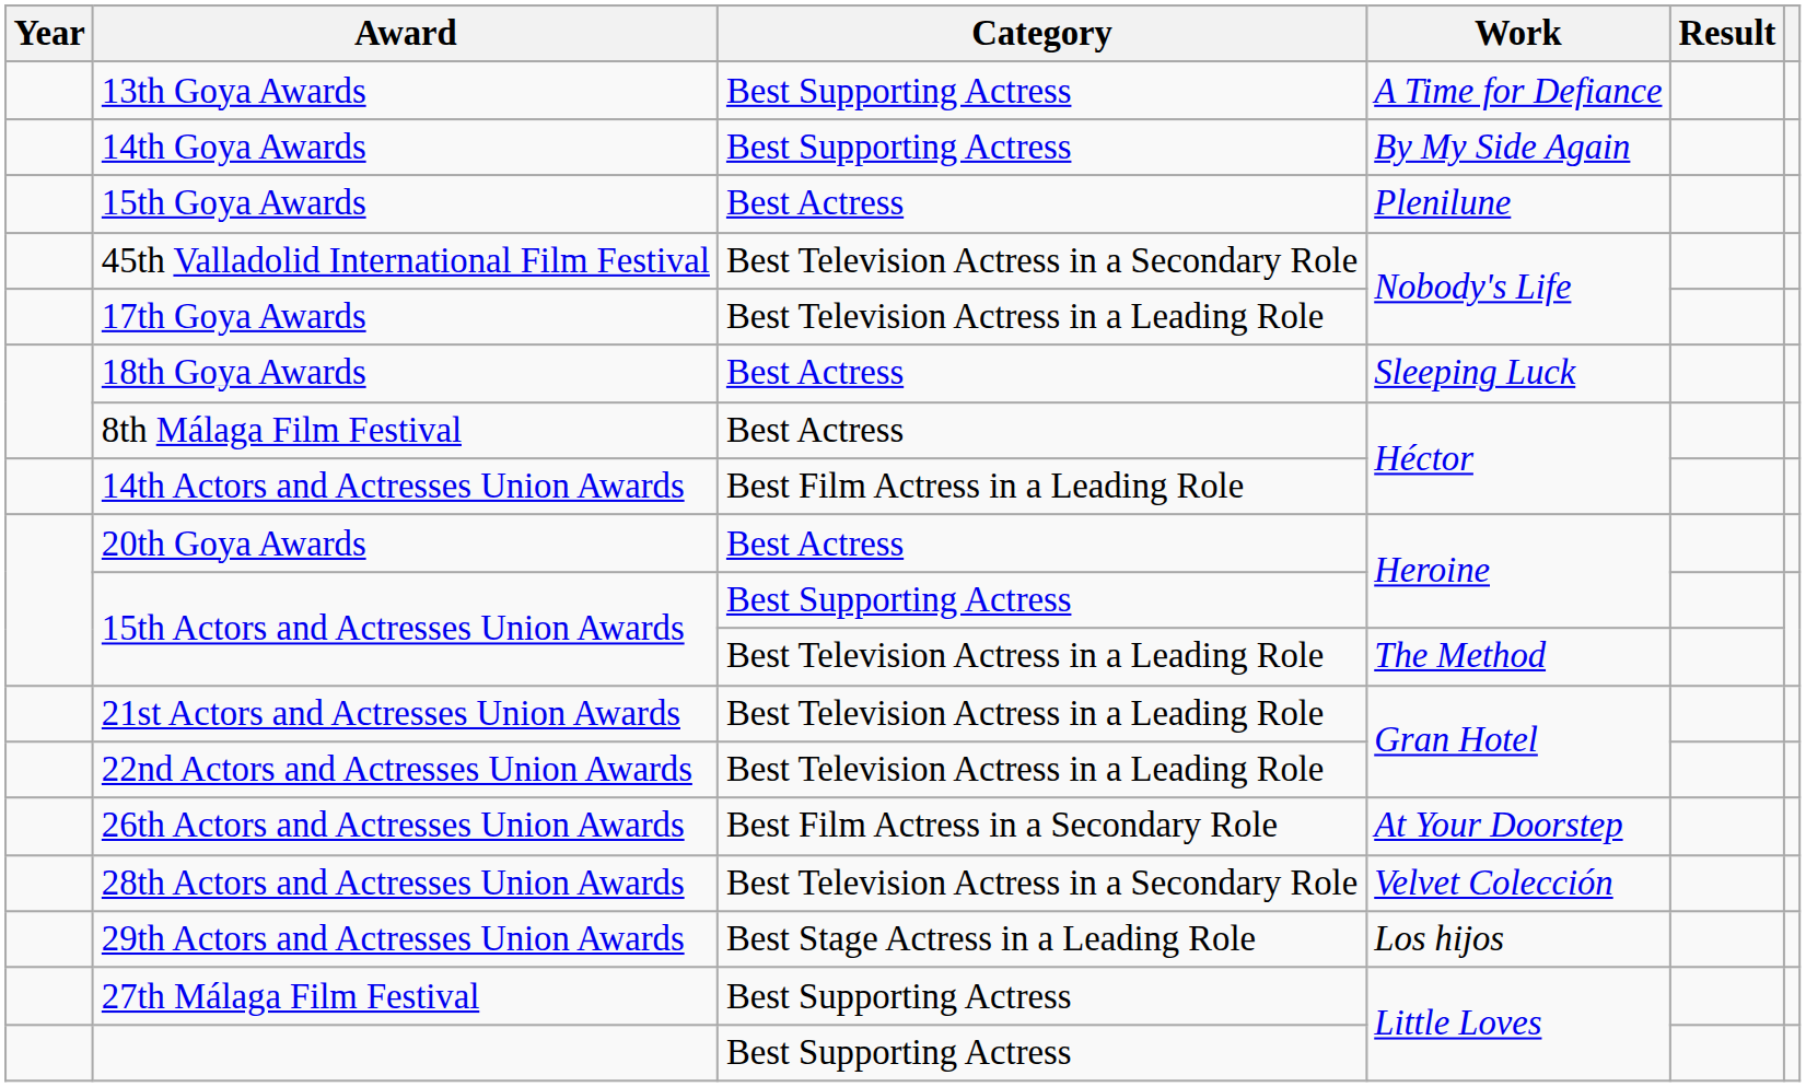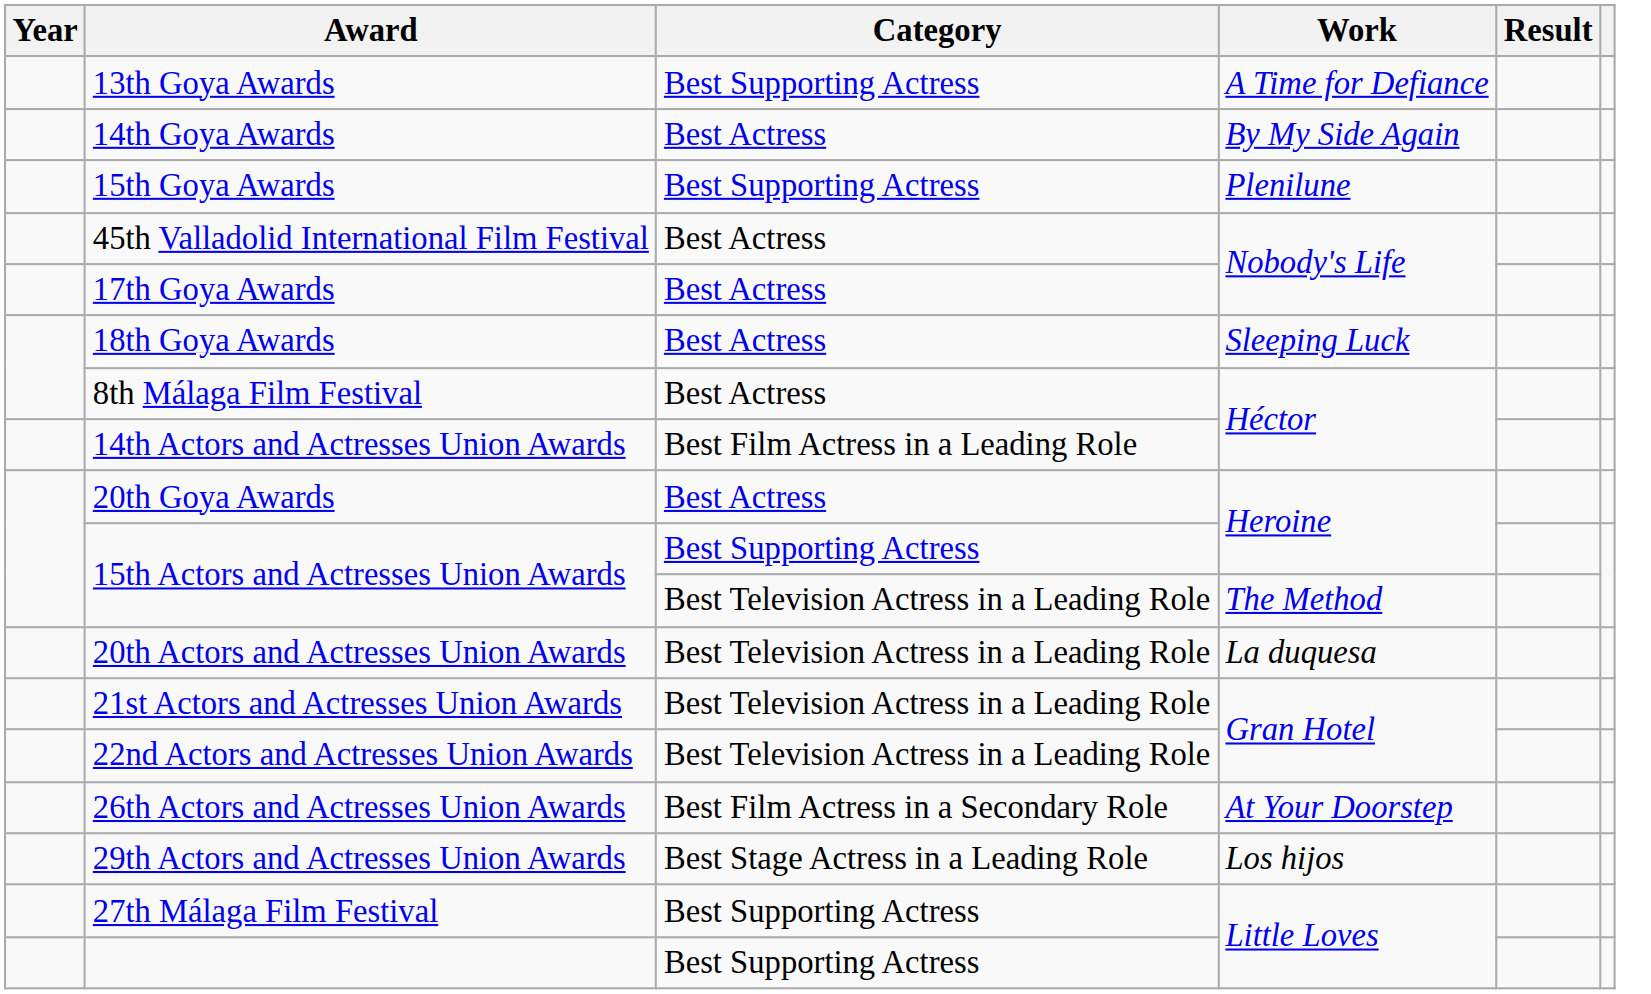14th Goya Awards | Category: Best Supporting Actress -> Best Actress
15th Goya Awards | Category: Best Actress -> Best Supporting Actress
45th Valladolid International Film Festival | Category: Best Television Actress in a Secondary Role -> Best Actress
17th Goya Awards | Category: Best Television Actress in a Leading Role -> Best Actress
+ row: 20th Actors and Actresses Union Awards | Best Television Actress in a Leading Role | La duquesa
- row: 28th Actors and Actresses Union Awards | Best Television Actress in a Secondary Role | Velvet Colección
